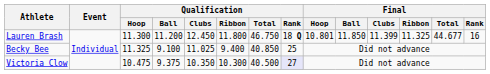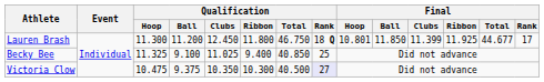Lauren Brash | Final / Ribbon: 11.325 -> 11.925
Lauren Brash | Final / Rank: 16 -> 17
